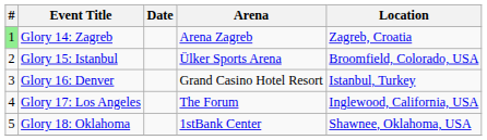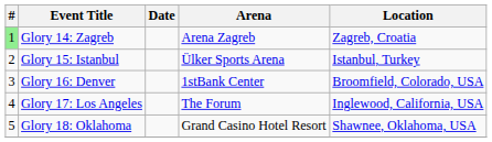Glory 15: Istanbul | Location: Broomfield, Colorado, USA -> Istanbul, Turkey
Glory 16: Denver | Arena: Grand Casino Hotel Resort -> 1stBank Center
Glory 16: Denver | Location: Istanbul, Turkey -> Broomfield, Colorado, USA
Glory 18: Oklahoma | Arena: 1stBank Center -> Grand Casino Hotel Resort
